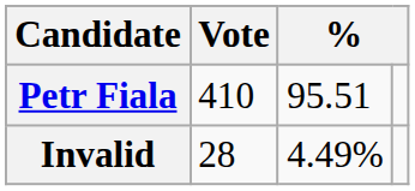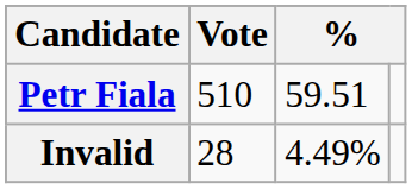Petr Fiala | Vote: 410 -> 510
Petr Fiala | column 3: 95.51 -> 59.51
